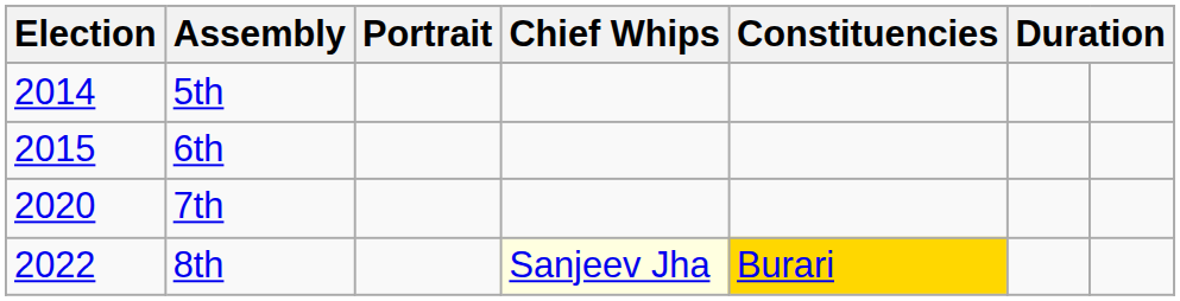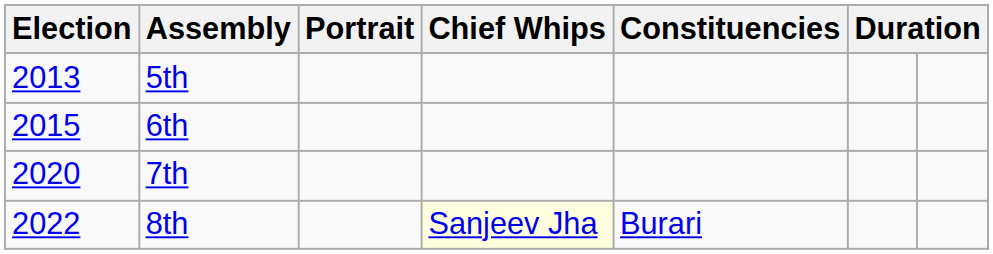5th | Election: 2014 -> 2013
8th | Constituencies: gold background -> no background
